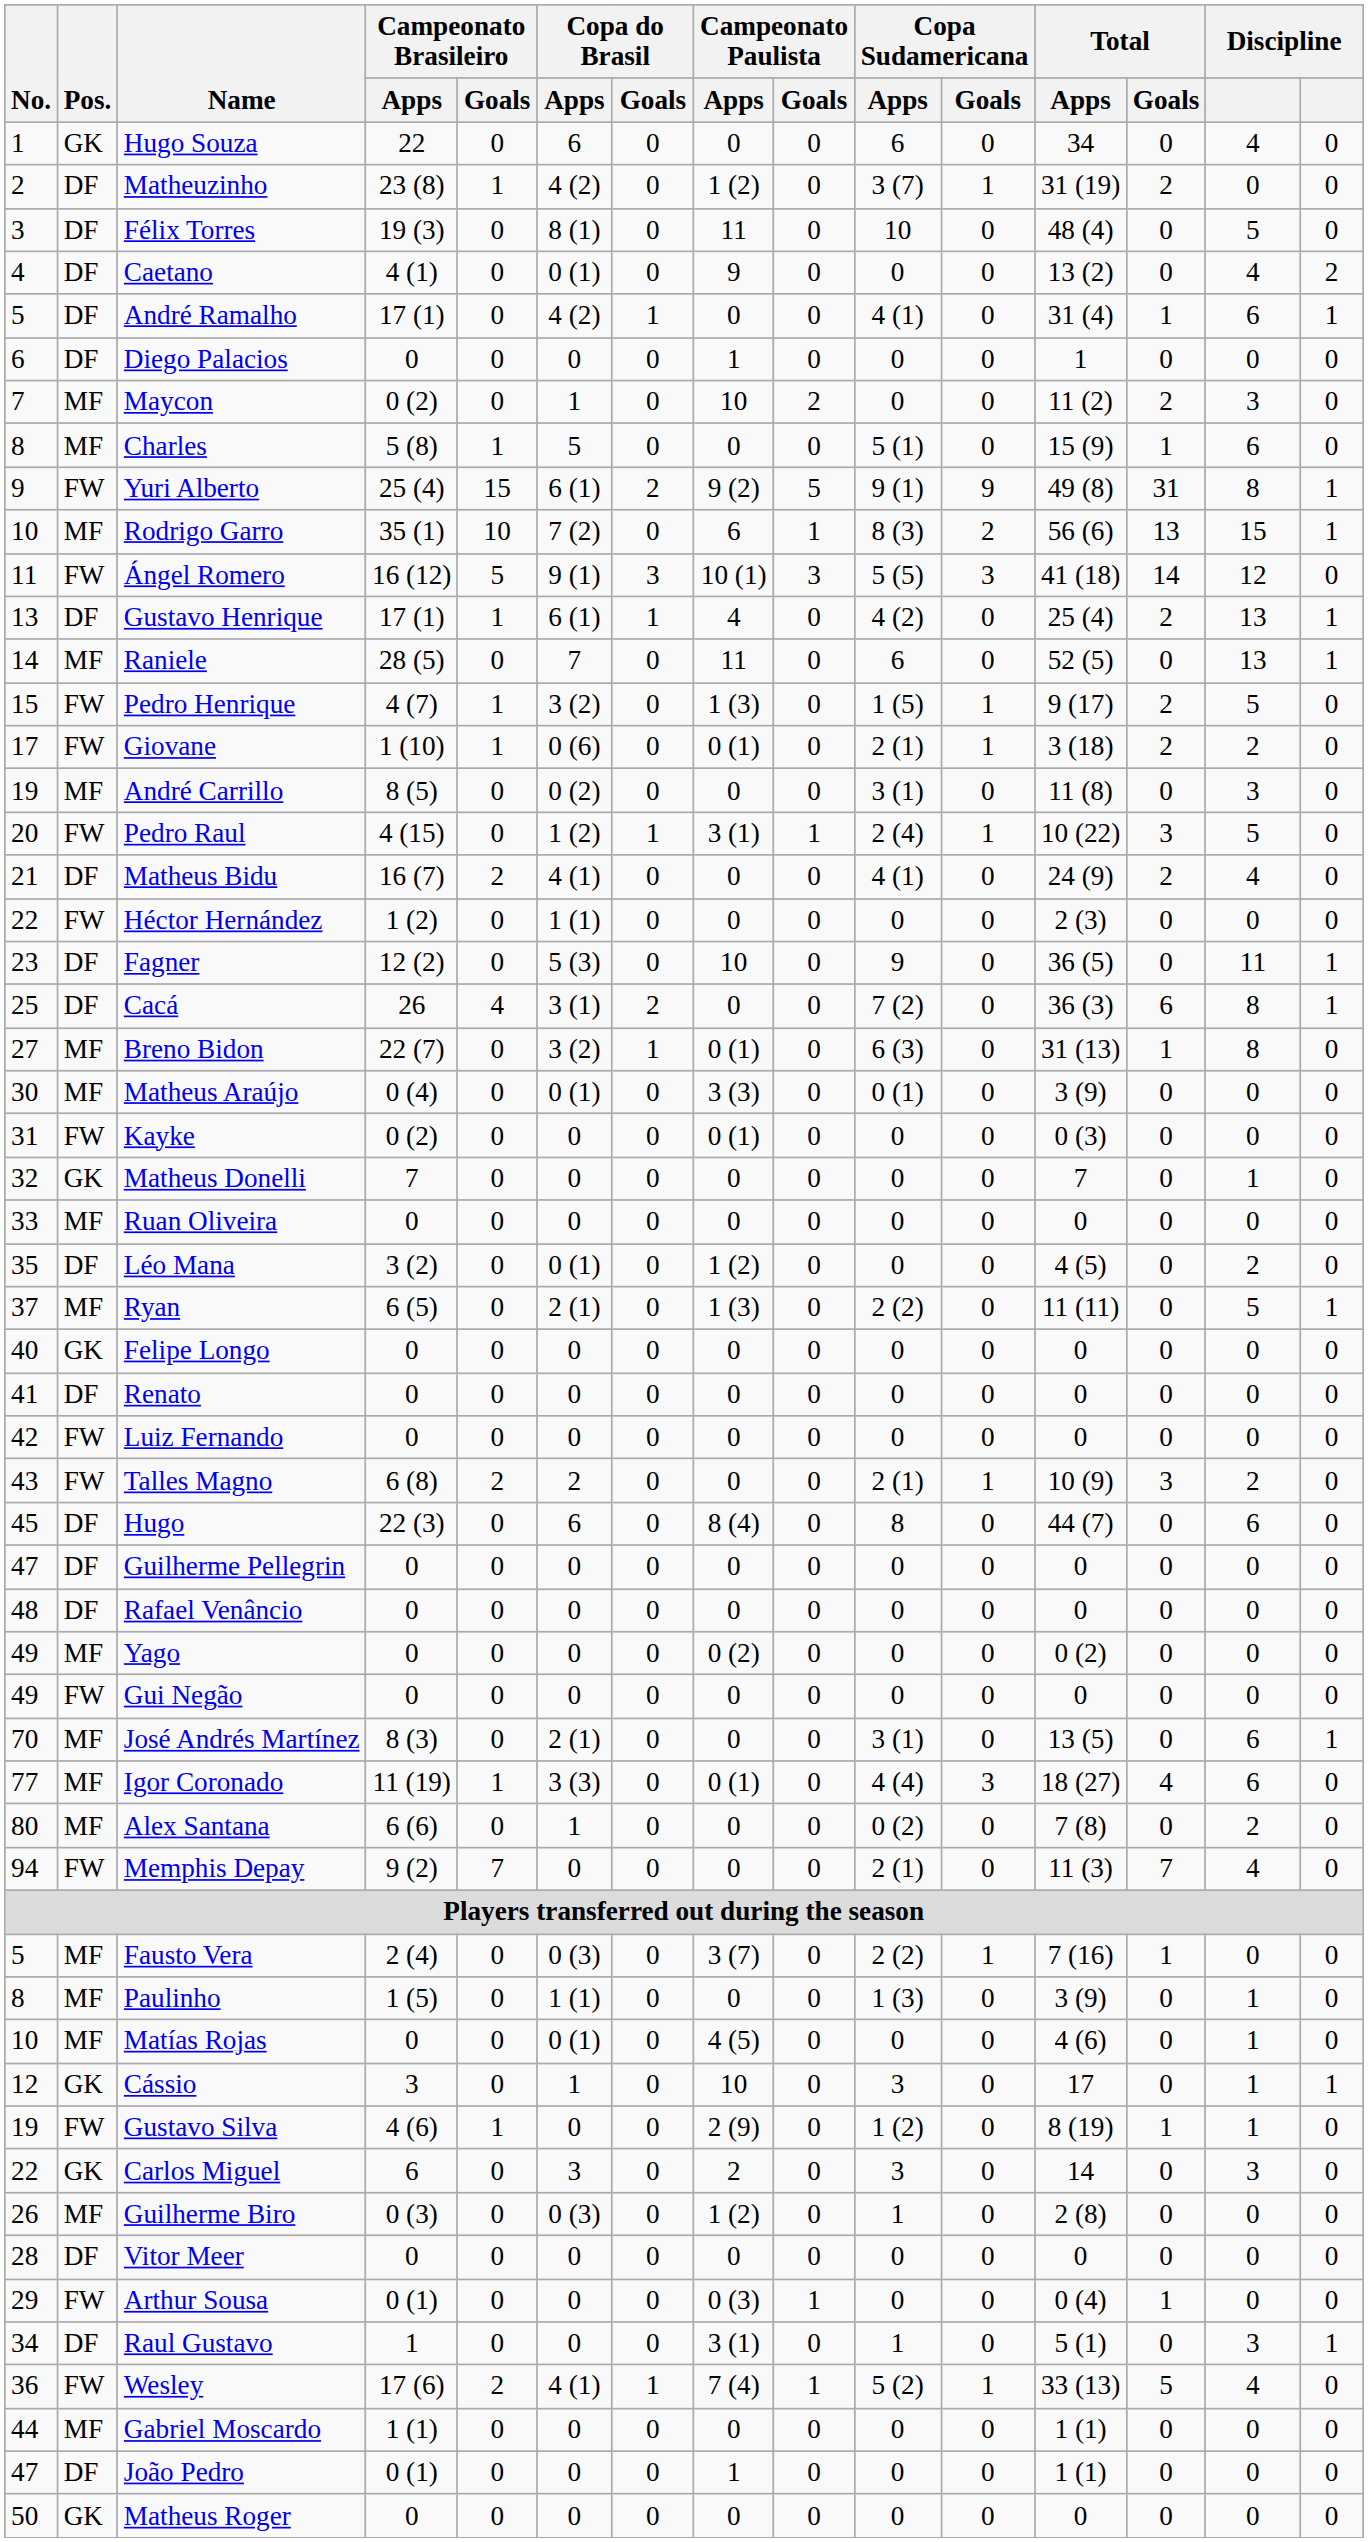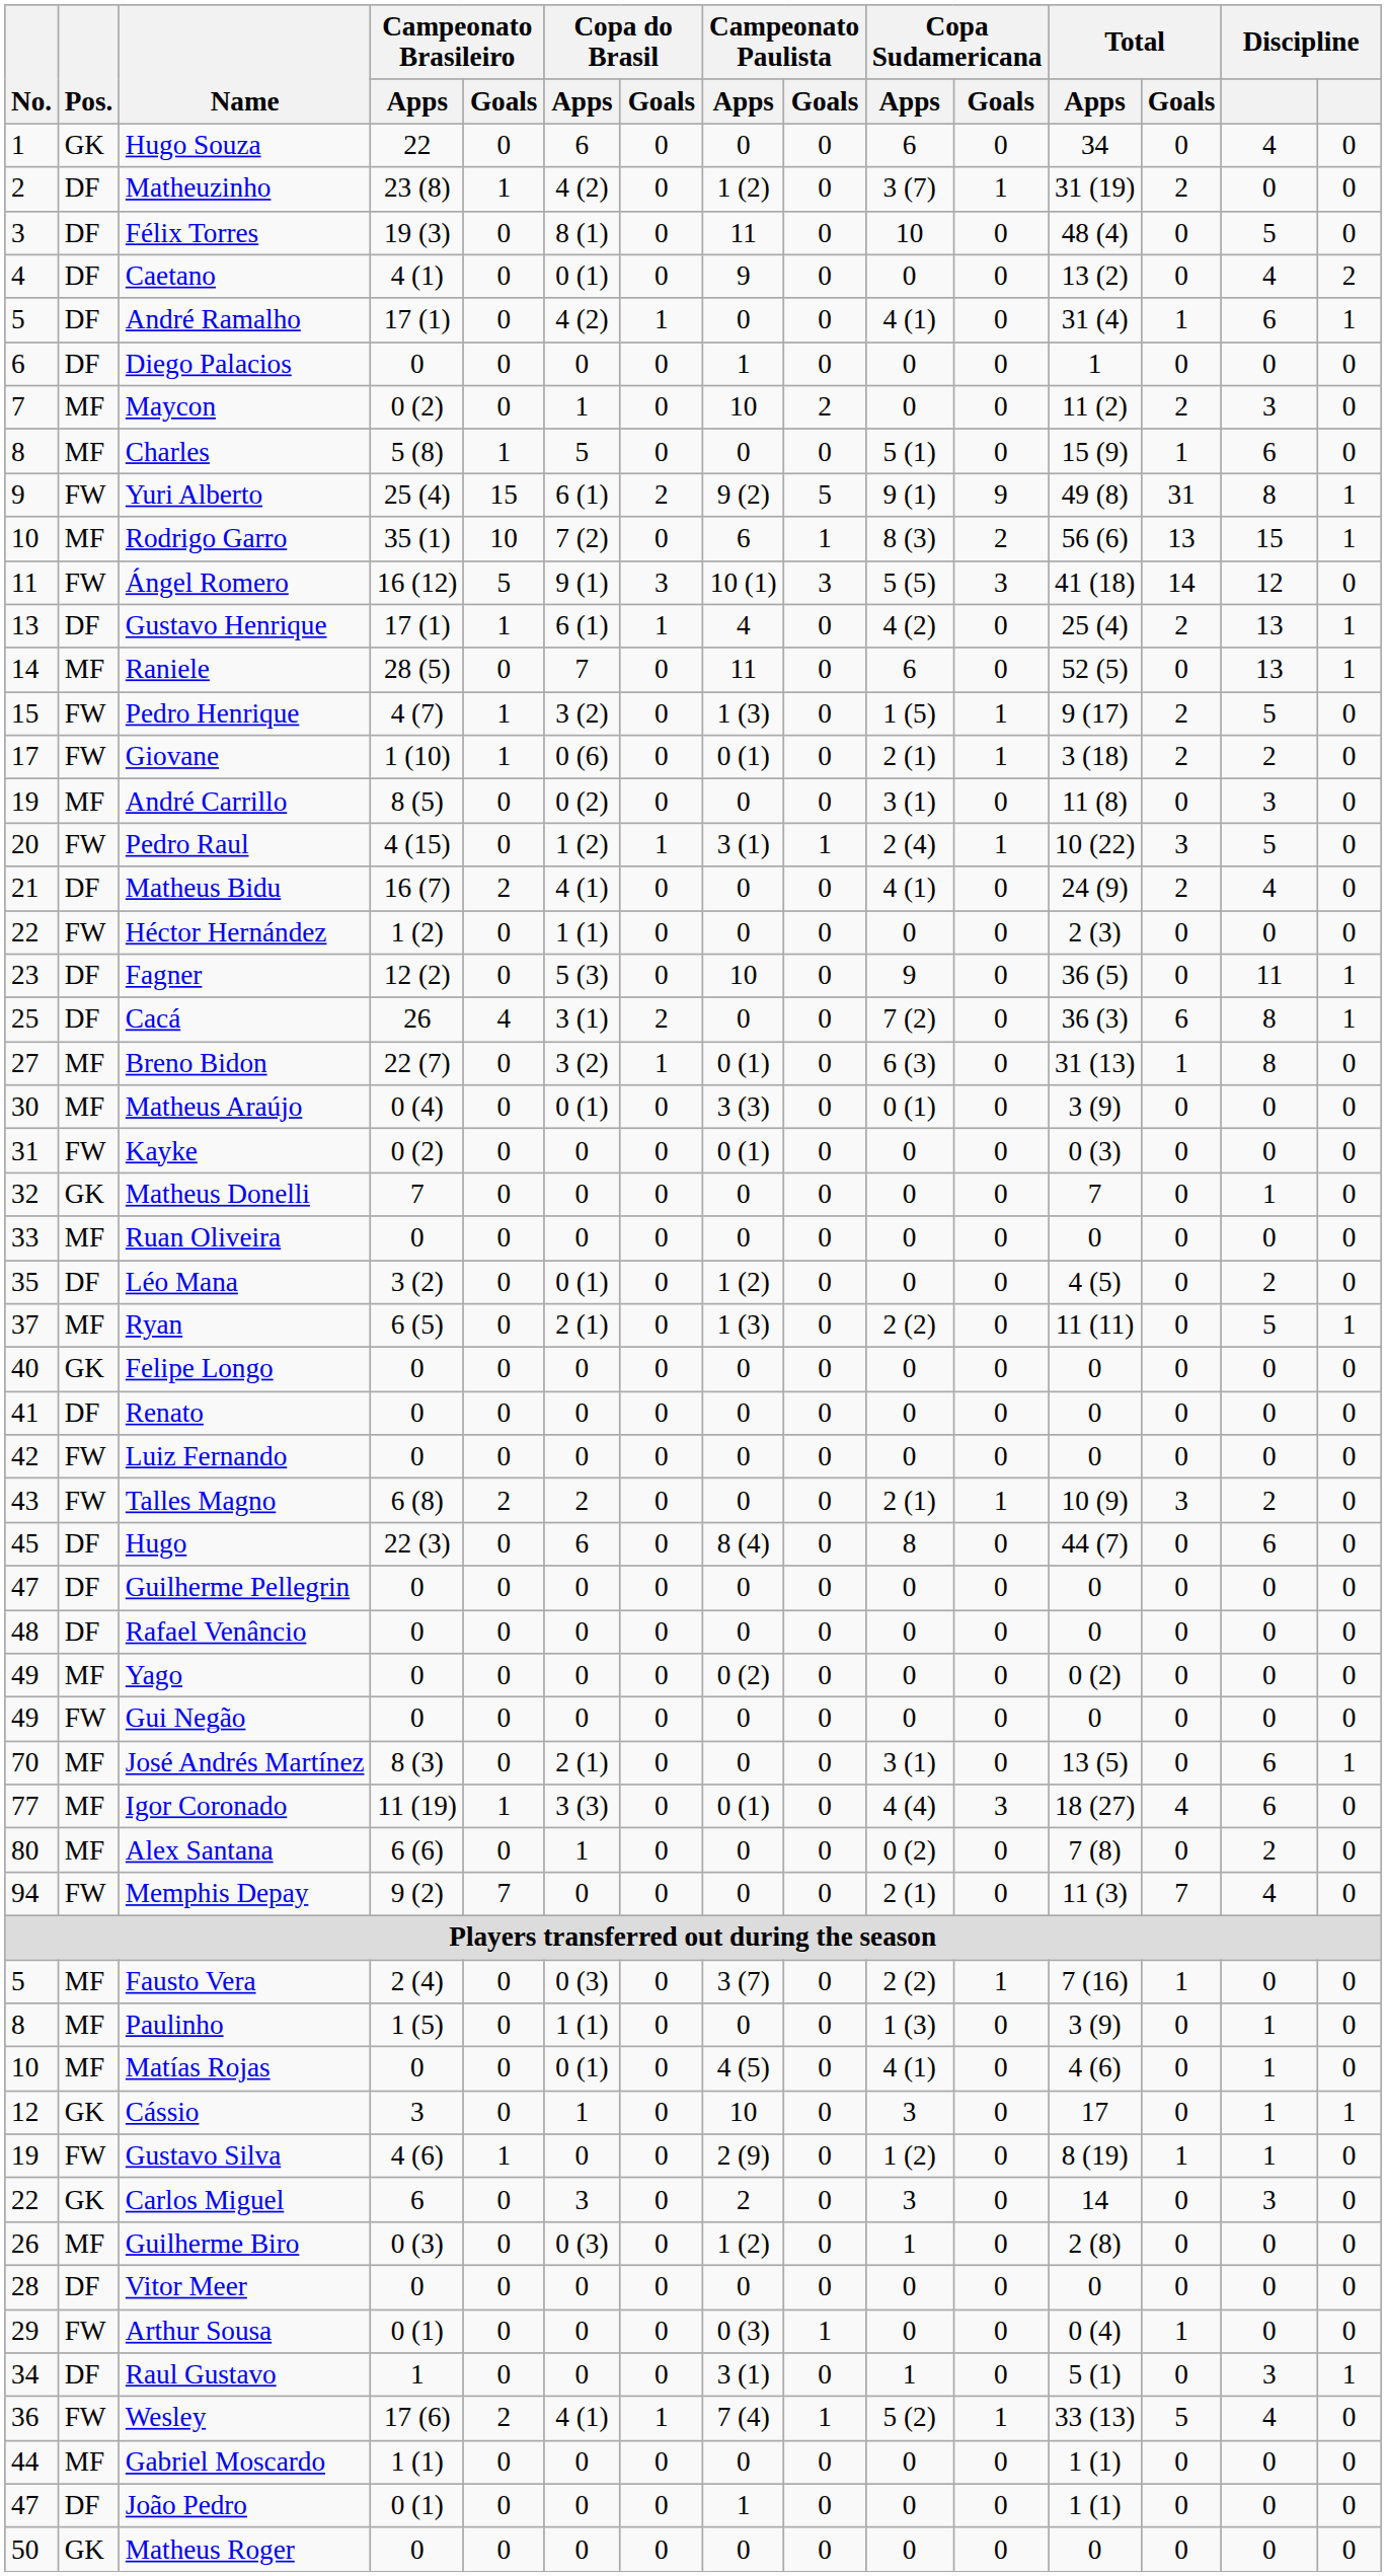Matías Rojas | Copa Sudamericana / Apps: 0 -> 4 (1)
